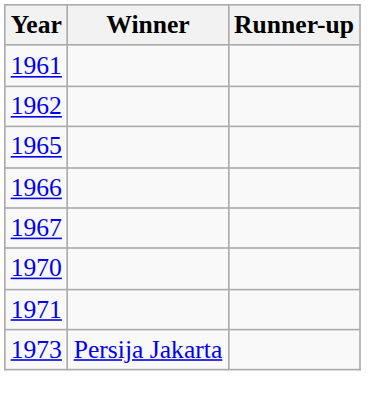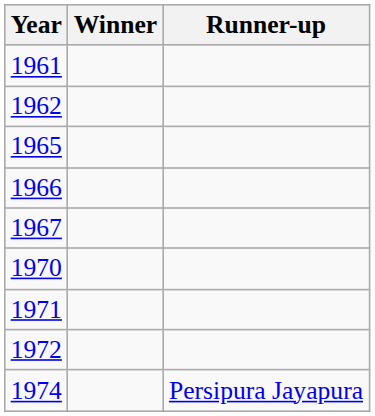+ row: 1972
- row: 1973 | Persija Jakarta
+ row: 1974 | Persipura Jayapura
